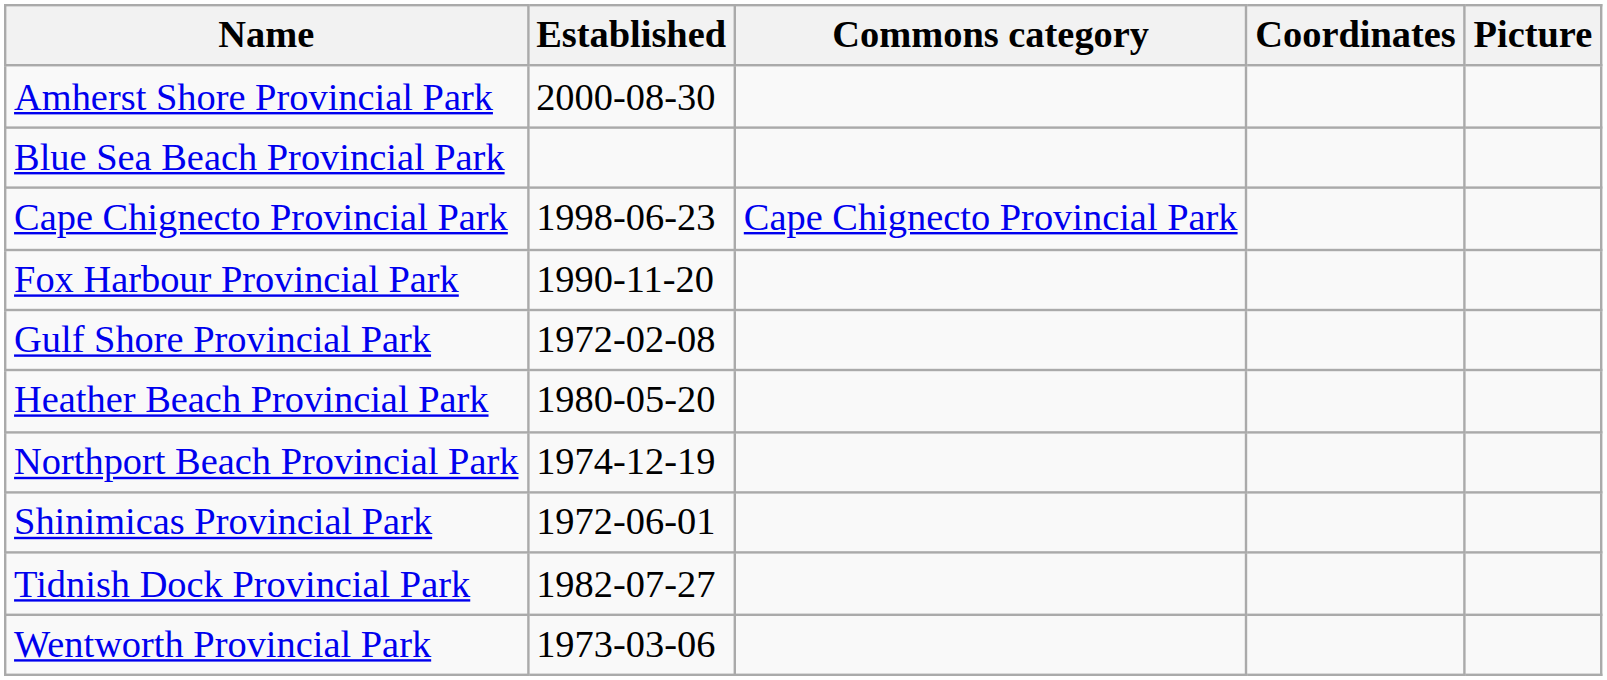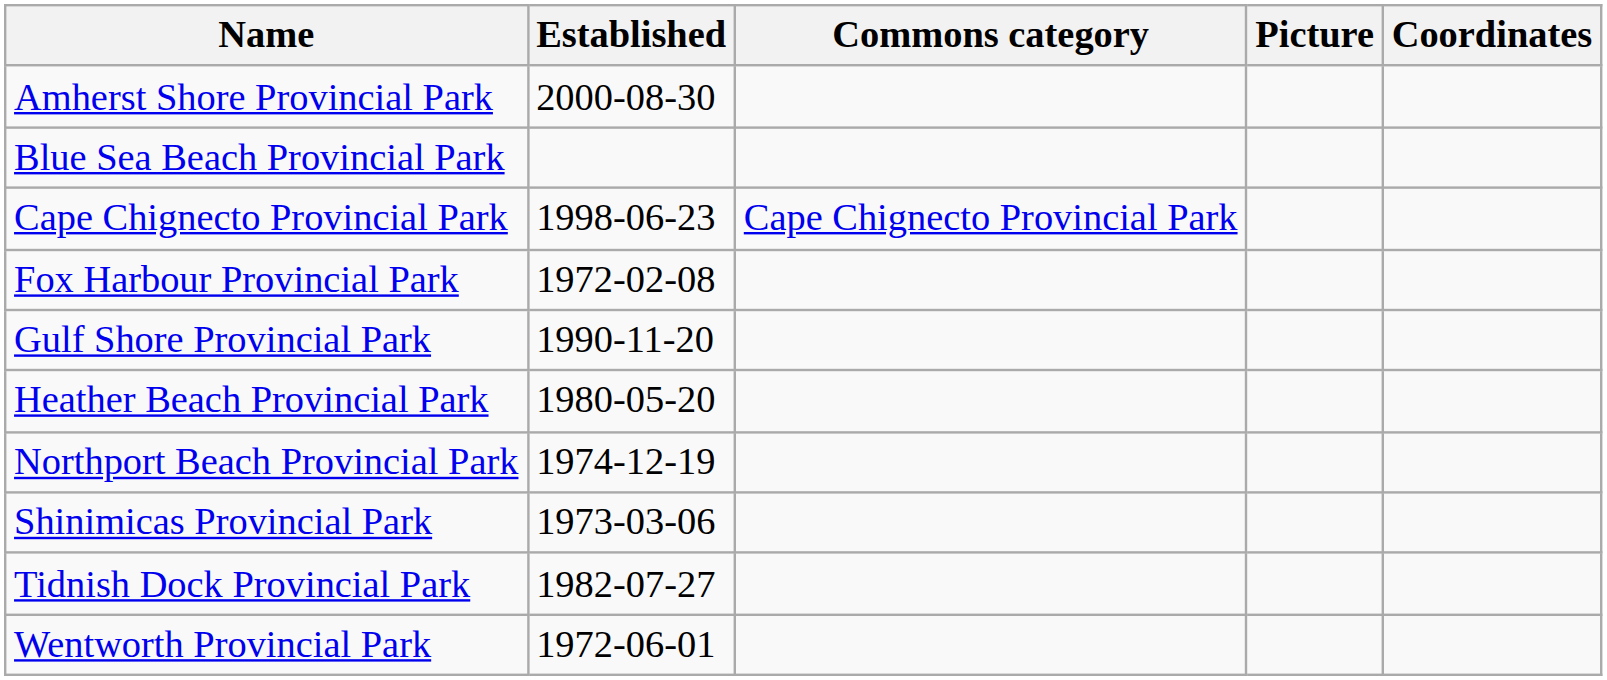columns swapped: Picture <-> Coordinates
Fox Harbour Provincial Park | Established: 1990-11-20 -> 1972-02-08
Gulf Shore Provincial Park | Established: 1972-02-08 -> 1990-11-20
Shinimicas Provincial Park | Established: 1972-06-01 -> 1973-03-06
Wentworth Provincial Park | Established: 1973-03-06 -> 1972-06-01
